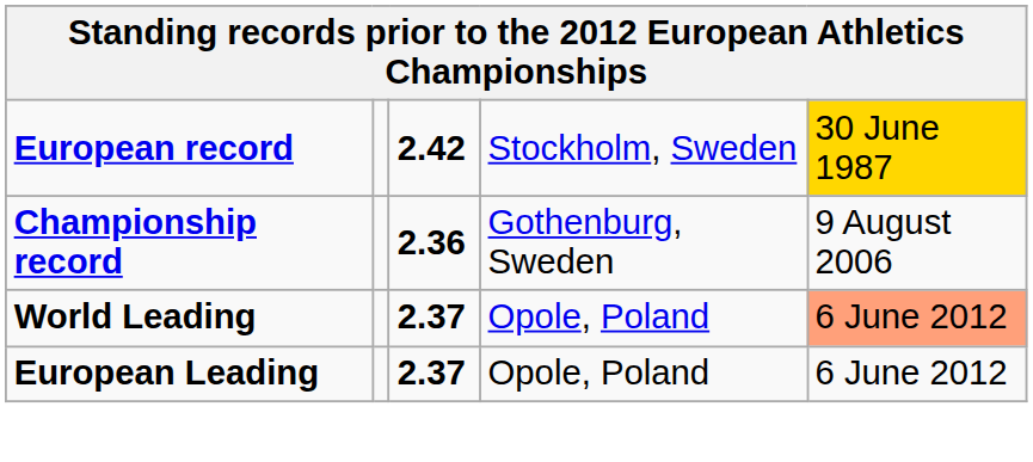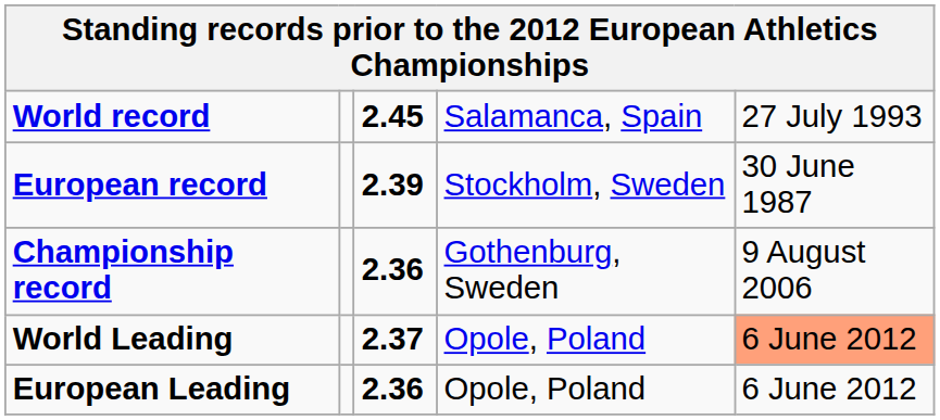+ row: World record | 2.45 | Salamanca, Spain | 27 July 1993
European record | column 3: 2.42 -> 2.39
European record | column 5: gold background -> no background
European Leading | column 3: 2.37 -> 2.36
